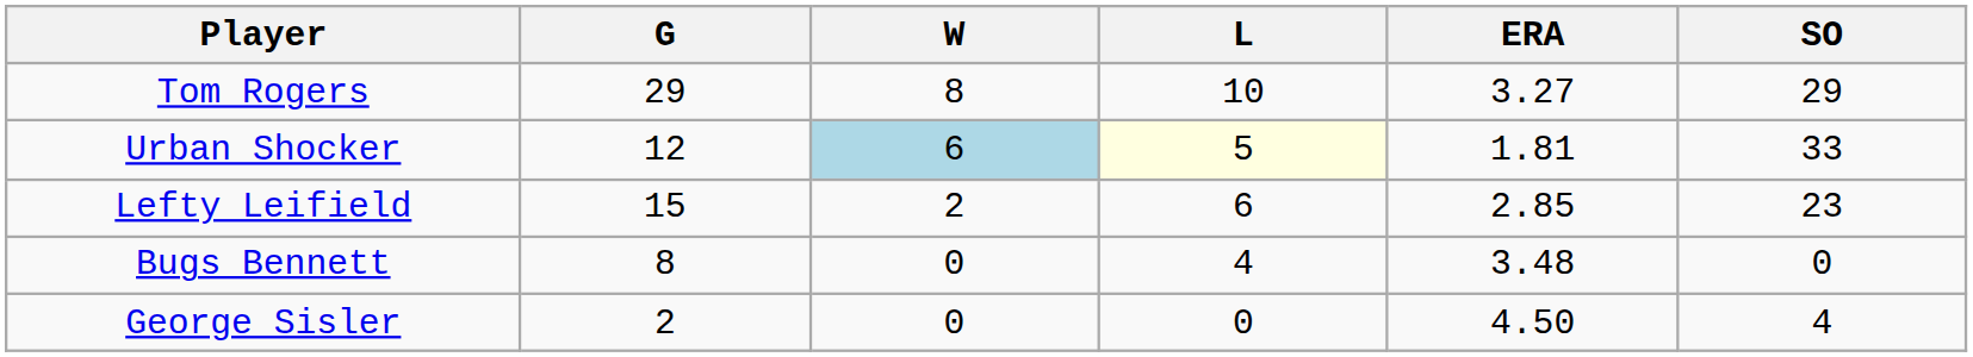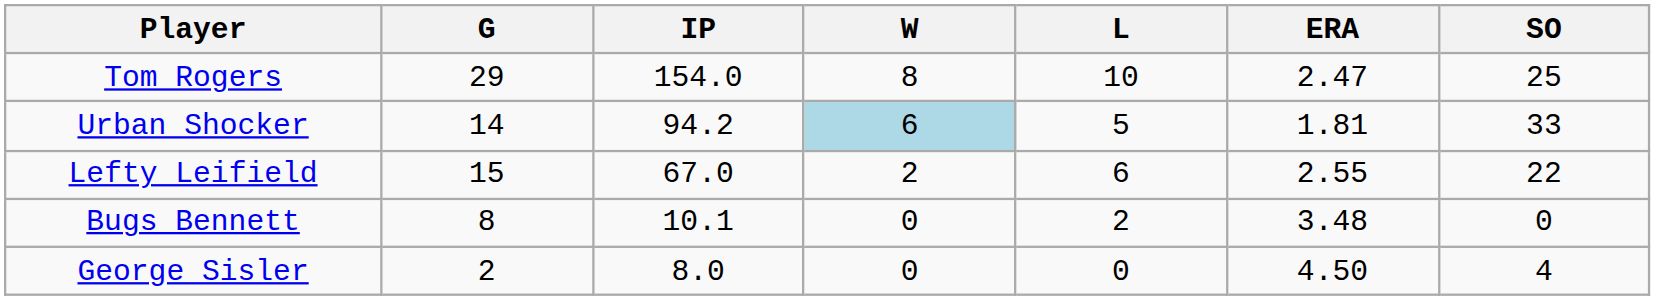+ column: IP | 154.0 | 94.2 | 67.0 | 10.1 | 8.0
Tom Rogers | ERA: 3.27 -> 2.47
Tom Rogers | SO: 29 -> 25
Urban Shocker | G: 12 -> 14
Urban Shocker | L: lightyellow background -> no background
Lefty Leifield | ERA: 2.85 -> 2.55
Lefty Leifield | SO: 23 -> 22
Bugs Bennett | L: 4 -> 2
